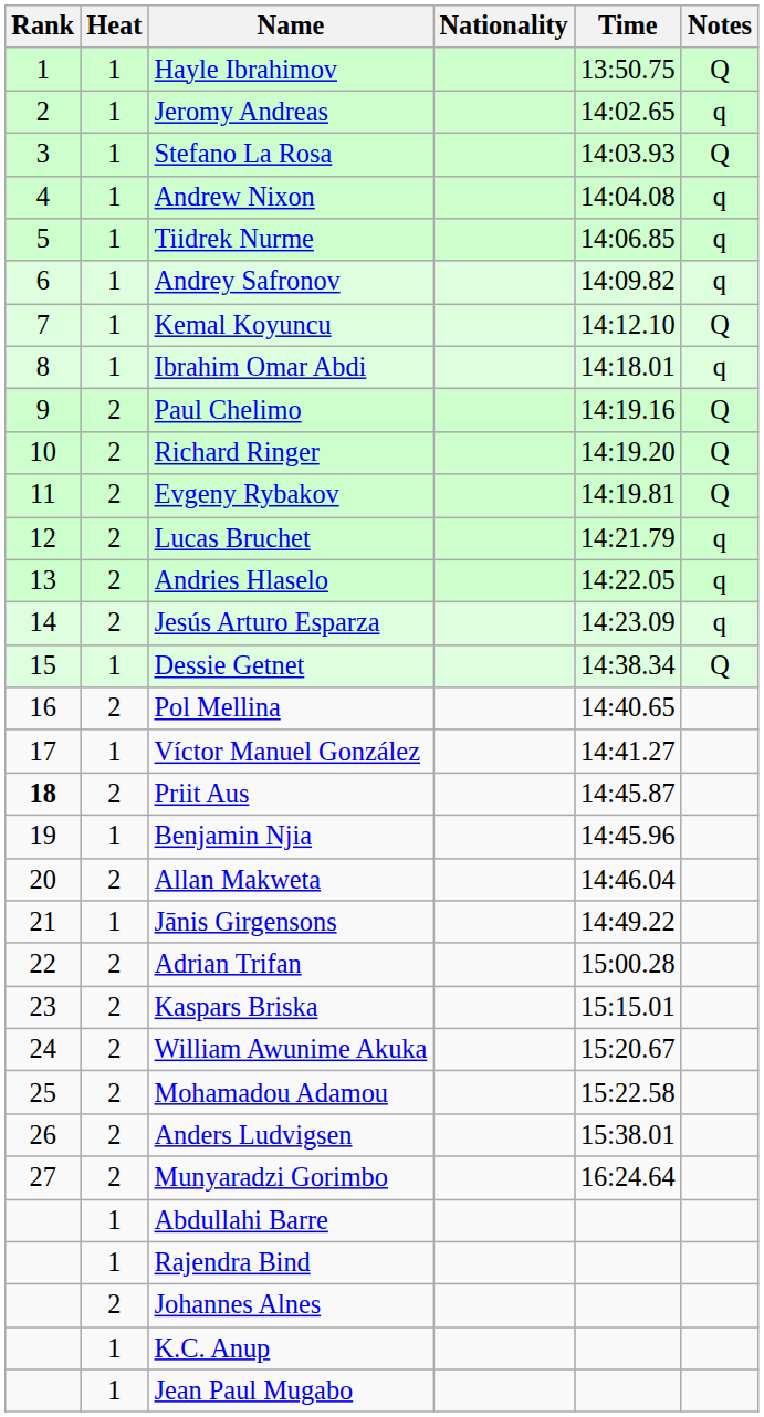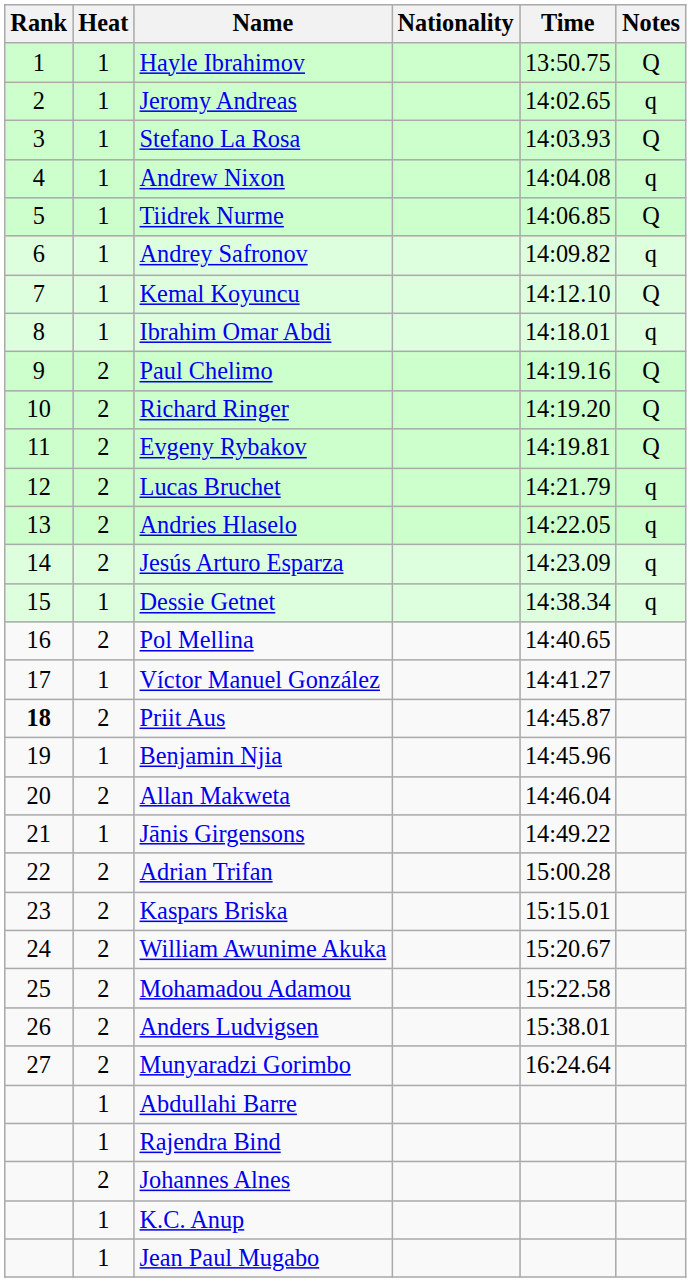Tiidrek Nurme | Notes: q -> Q
Dessie Getnet | Notes: Q -> q
